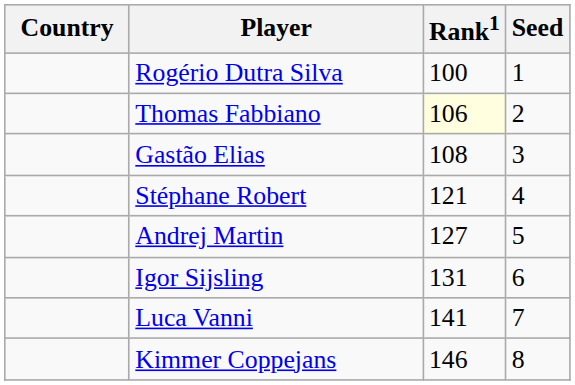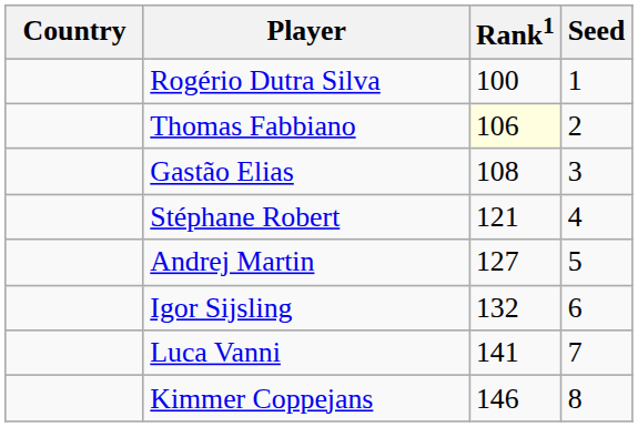Igor Sijsling | Rank1: 131 -> 132
